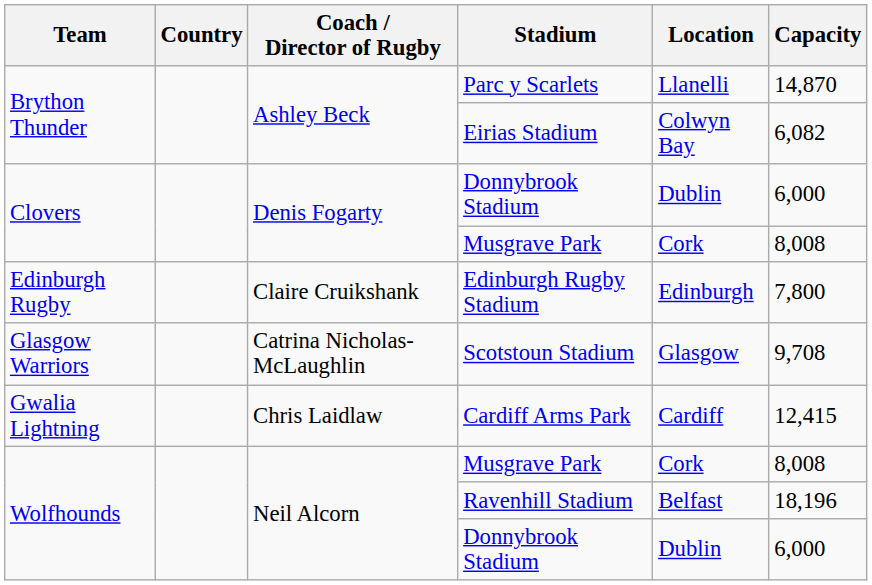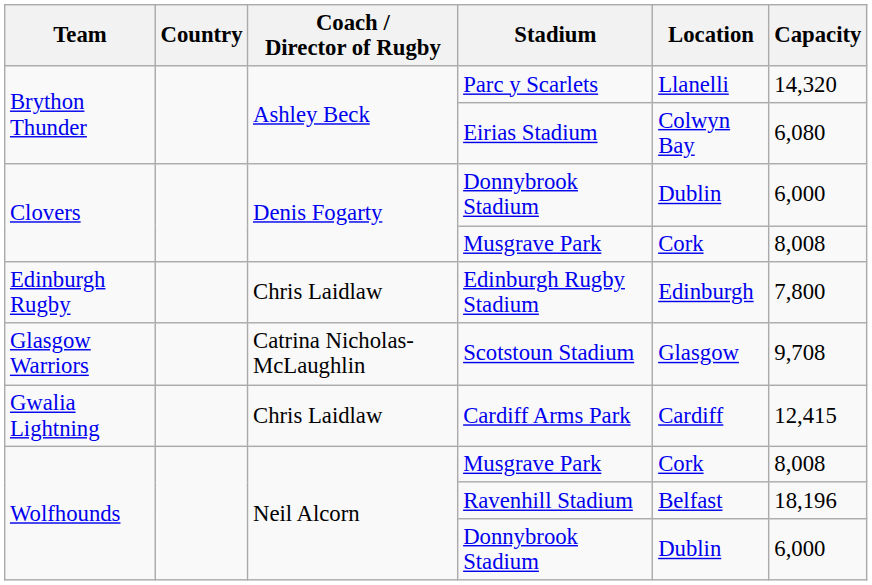Parc y Scarlets | Capacity: 14,870 -> 14,320
Eirias Stadium | Capacity: 6,082 -> 6,080
Edinburgh Rugby Stadium | Coach / Director of Rugby: Claire Cruikshank -> Chris Laidlaw
